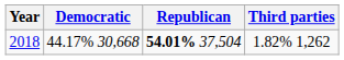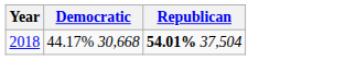- column: Third parties | 1.82% 1,262
